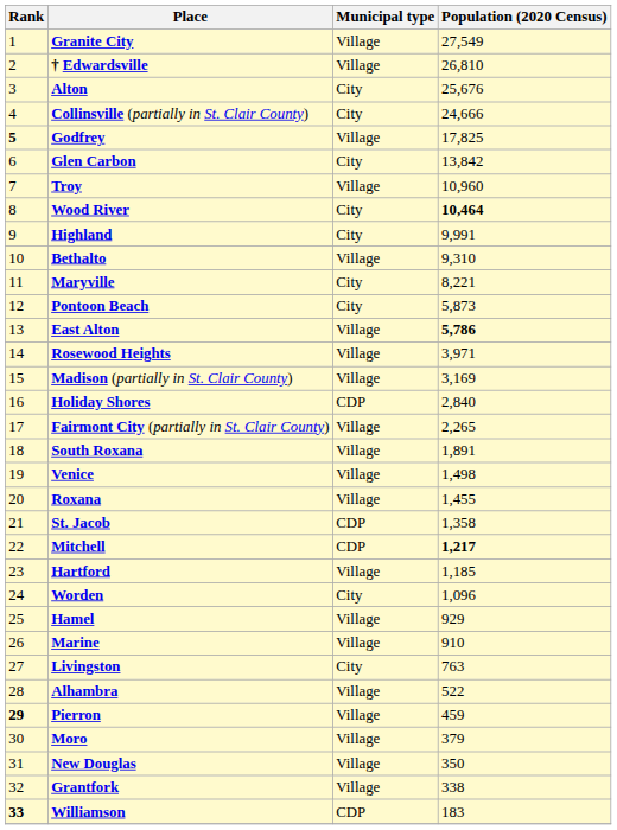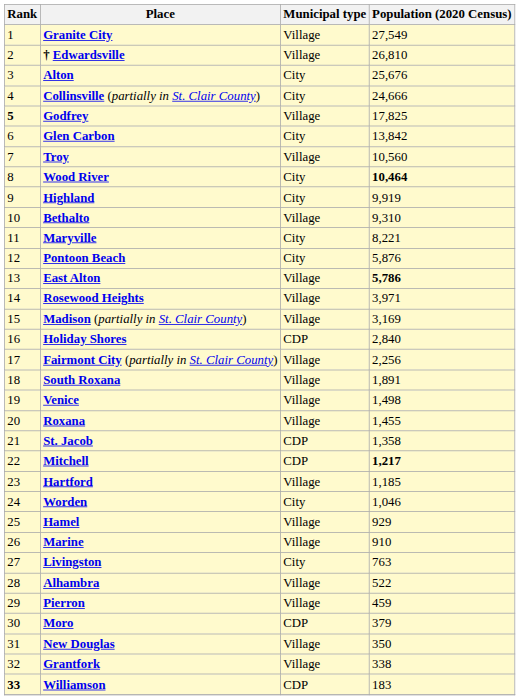Troy | Population (2020 Census): 10,960 -> 10,560
Highland | Population (2020 Census): 9,991 -> 9,919
Pontoon Beach | Population (2020 Census): 5,873 -> 5,876
Fairmont City (partially in St. Clair County) | Population (2020 Census): 2,265 -> 2,256
Worden | Population (2020 Census): 1,096 -> 1,046
Pierron | Rank: bold -> normal
Moro | Municipal type: Village -> CDP
